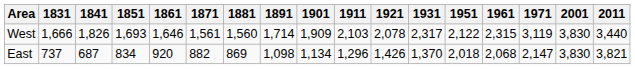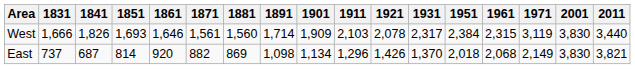West | 1951: 2,122 -> 2,384
East | 1851: 834 -> 814
East | 1971: 2,147 -> 2,149
